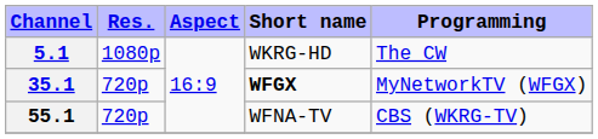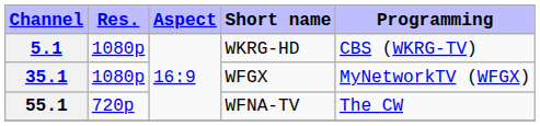5.1 | Programming: The CW -> CBS (WKRG-TV)
35.1 | Res.: 720p -> 1080p
35.1 | Short name: bold -> normal
55.1 | Programming: CBS (WKRG-TV) -> The CW
